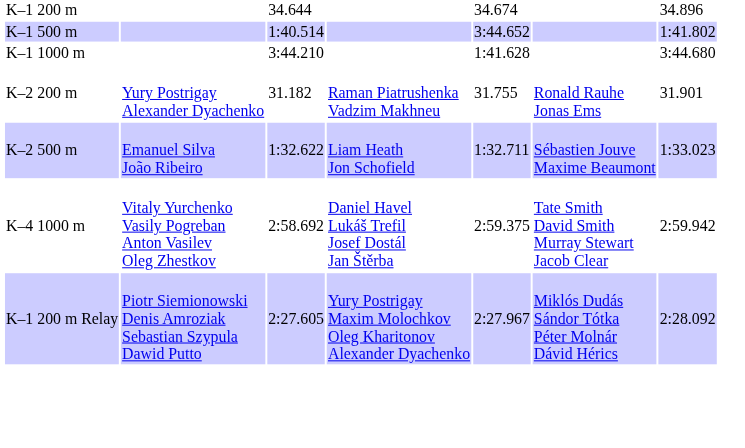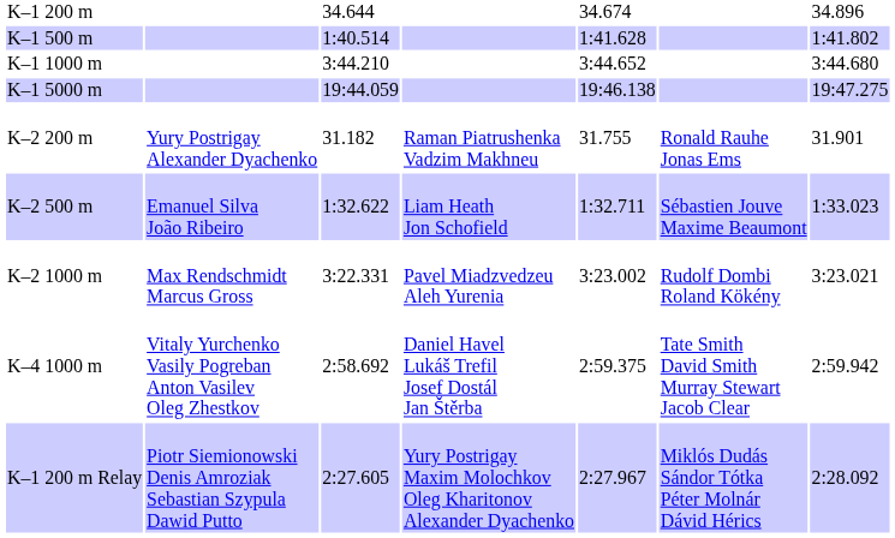K–1 500 m | column 5: 3:44.652 -> 1:41.628
K–1 1000 m | column 5: 1:41.628 -> 3:44.652
+ row: K–1 5000 m | 19:44.059 | 19:46.138 | 19:47.275
+ row: K–2 1000 m | Max Rendschmidt Marcus Gross | 3:22.331 | Pavel Miadzvedzeu Aleh Yurenia | 3:23.002 | Rudolf Dombi Roland Kökény | 3:23.021
